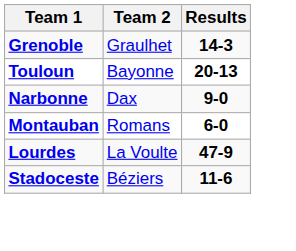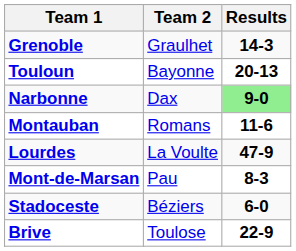Narbonne | Results: no background -> lightgreen background
Montauban | Results: 6-0 -> 11-6
+ row: Mont-de-Marsan | Pau | 8-3
Stadoceste | Results: 11-6 -> 6-0
+ row: Brive | Toulose | 22-9
